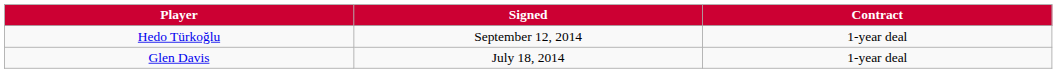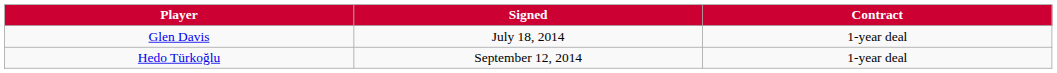rows swapped: Glen Davis <-> Hedo Türkoğlu
